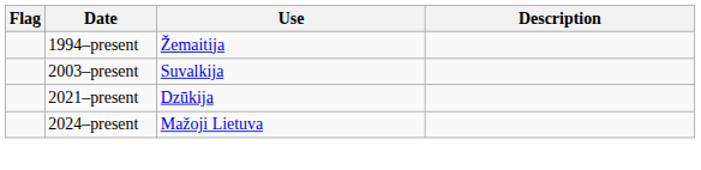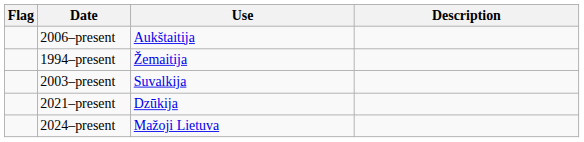+ row: 2006–present | Aukštaitija
